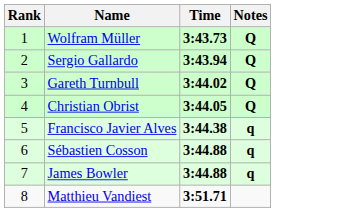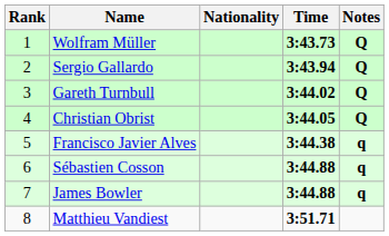+ column: Nationality
